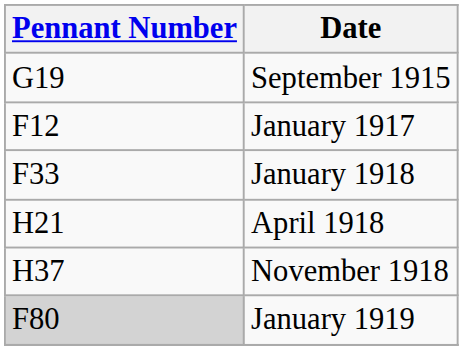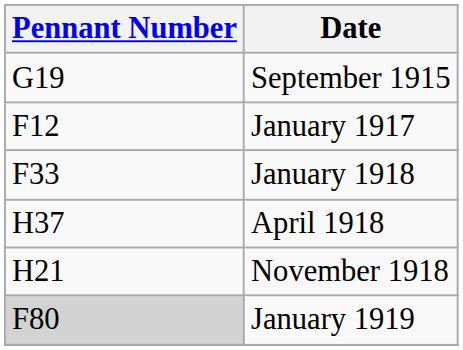April 1918 | Pennant Number: H21 -> H37
November 1918 | Pennant Number: H37 -> H21
